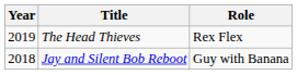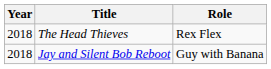The Head Thieves | Year: 2019 -> 2018
